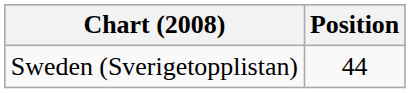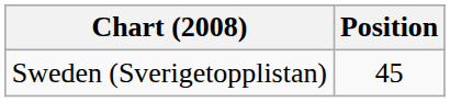Sweden (Sverigetopplistan) | Position: 44 -> 45
